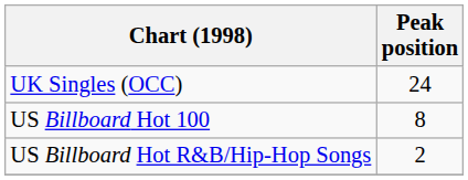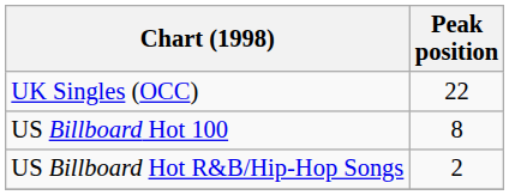UK Singles (OCC) | Peak position: 24 -> 22
